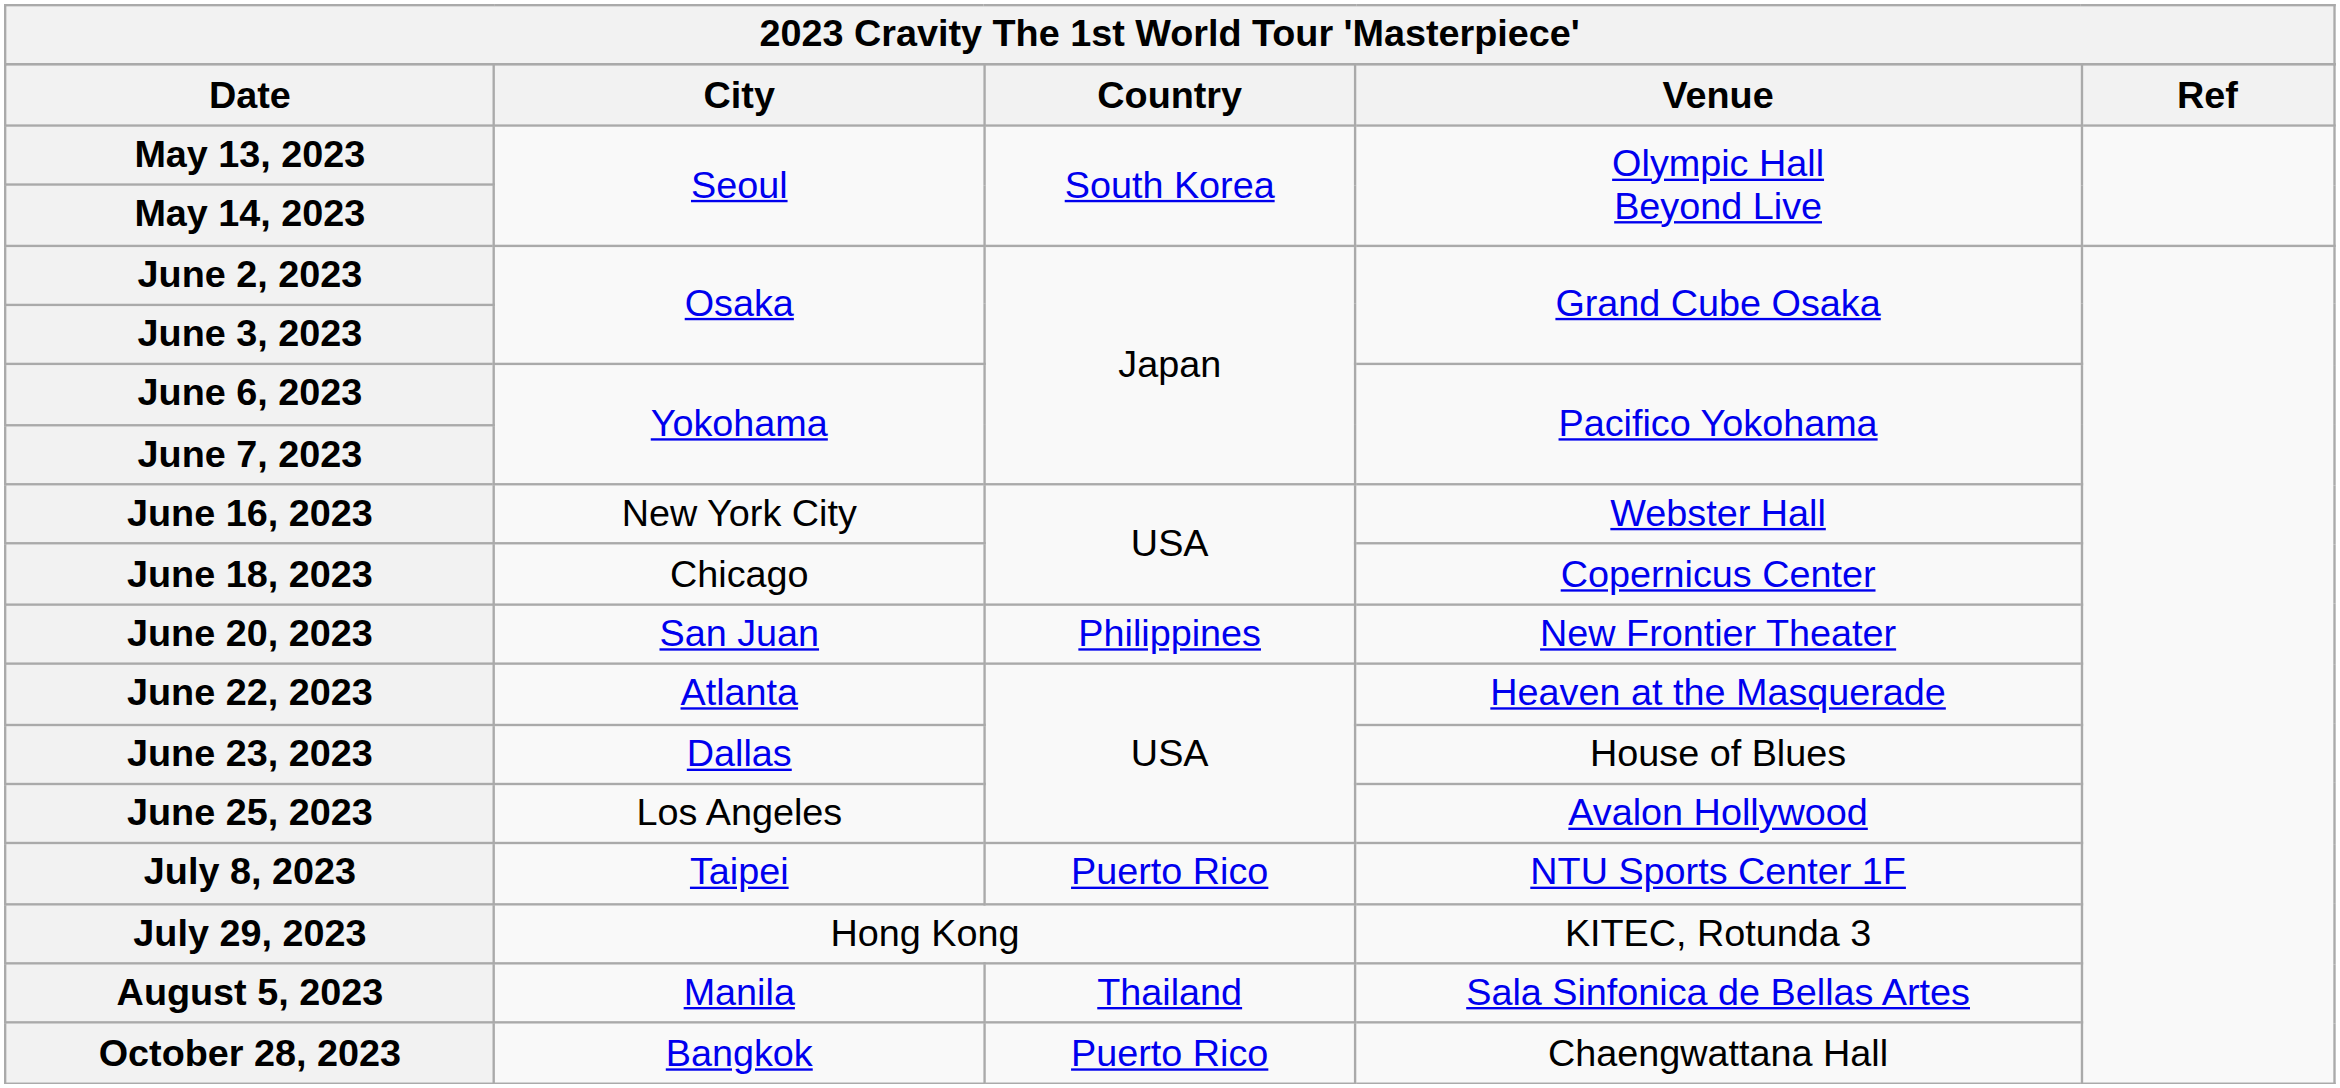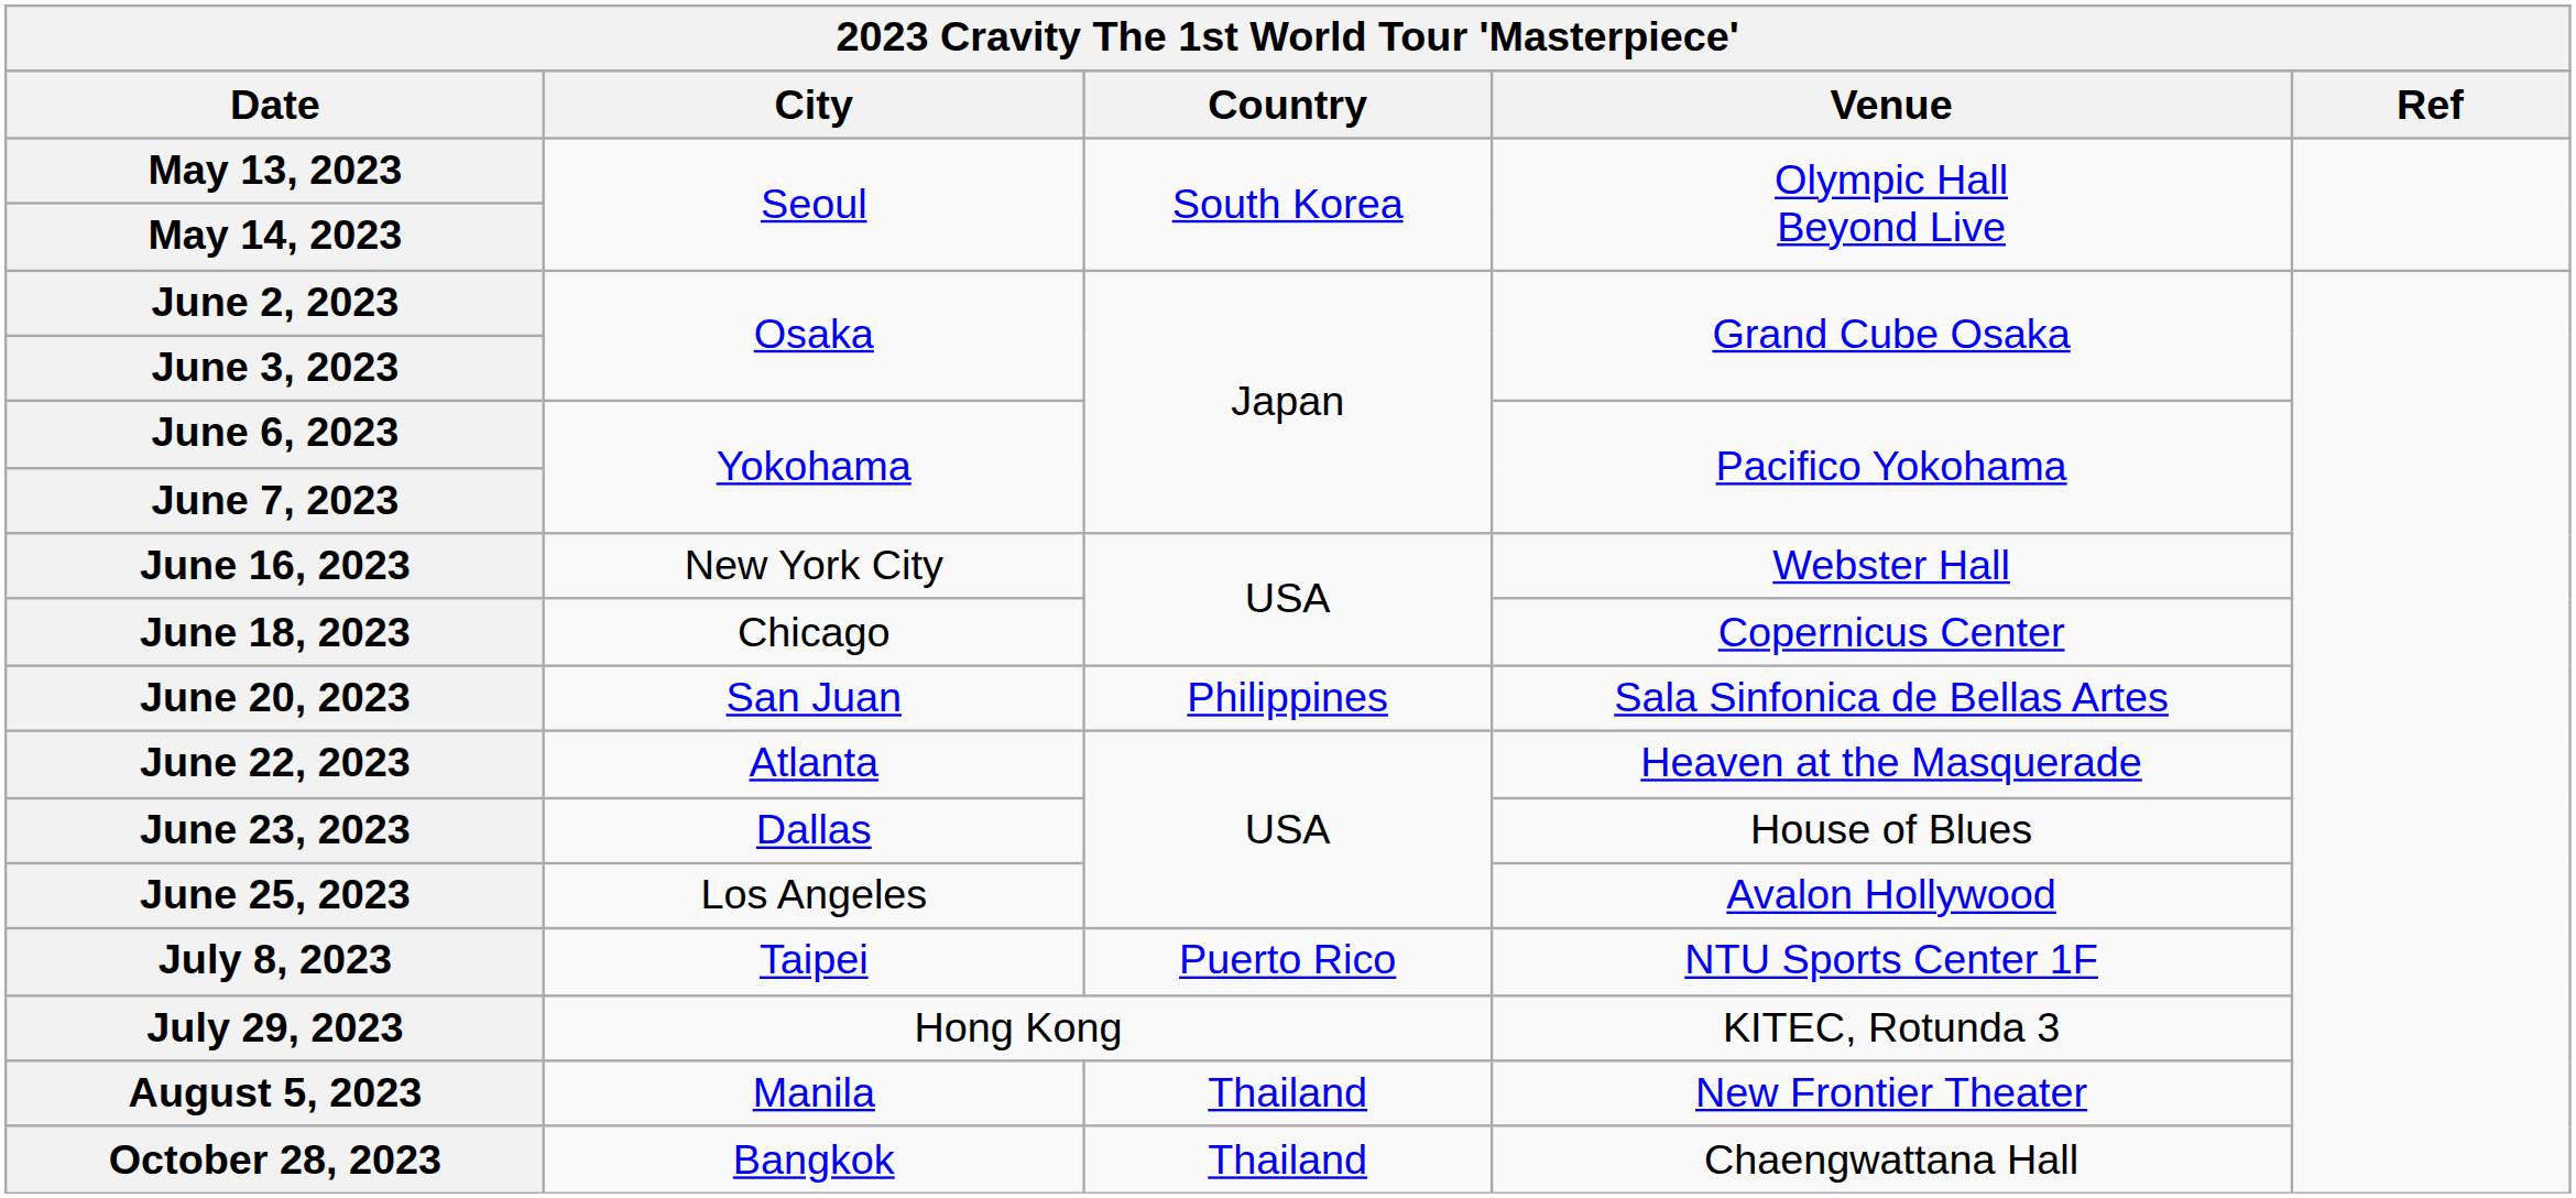June 20, 2023 | Venue: New Frontier Theater -> Sala Sinfonica de Bellas Artes
August 5, 2023 | Venue: Sala Sinfonica de Bellas Artes -> New Frontier Theater
October 28, 2023 | Country: Puerto Rico -> Thailand
